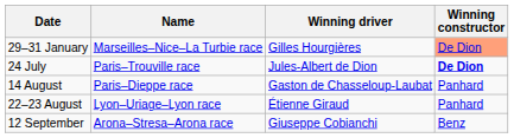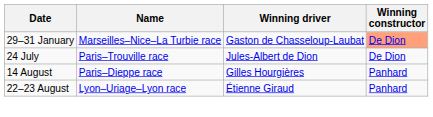29–31 January | Winning driver: Gilles Hourgières -> Gaston de Chasseloup-Laubat
24 July | Winning constructor: bold -> normal
14 August | Winning driver: Gaston de Chasseloup-Laubat -> Gilles Hourgières
- row: 12 September | Arona–Stresa–Arona race | Giuseppe Cobianchi | Benz
